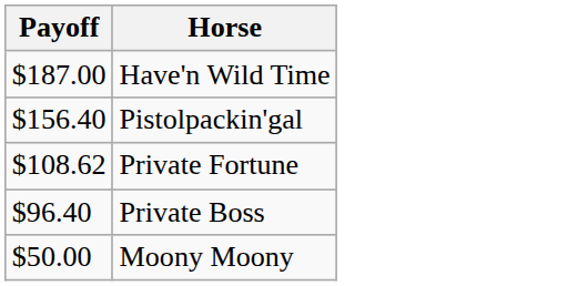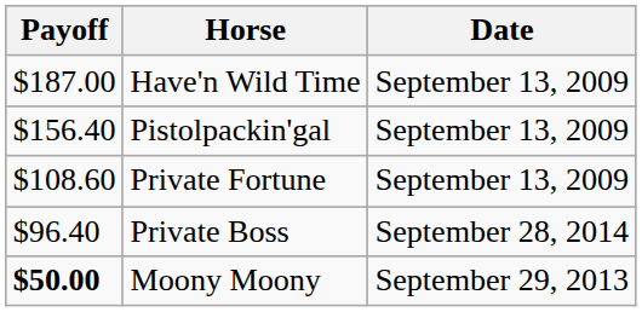+ column: Date | September 13, 2009 | September 13, 2009 | September 13, 2009 | September 28, 2014 | September 29, 2013
Private Fortune | Payoff: $108.62 -> $108.60
Moony Moony | Payoff: normal -> bold
